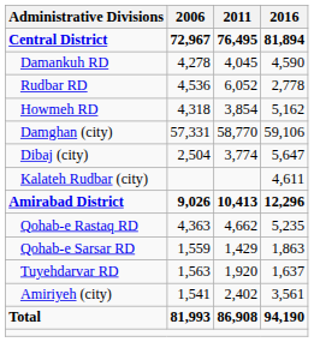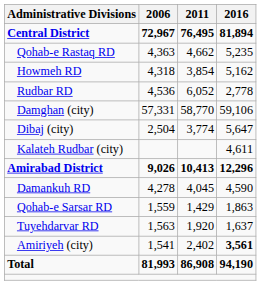rows swapped: Damankuh RD <-> Qohab-e Rastaq RD
rows swapped: Howmeh RD <-> Rudbar RD
Amiriyeh (city) | 2016: normal -> bold
